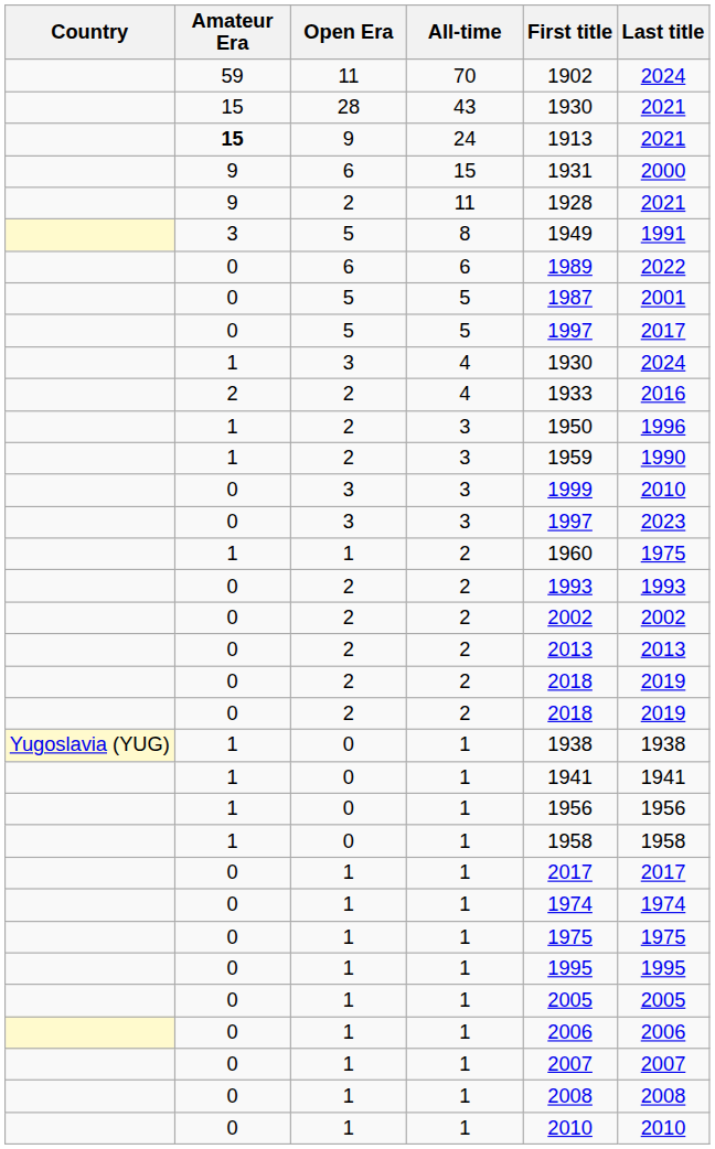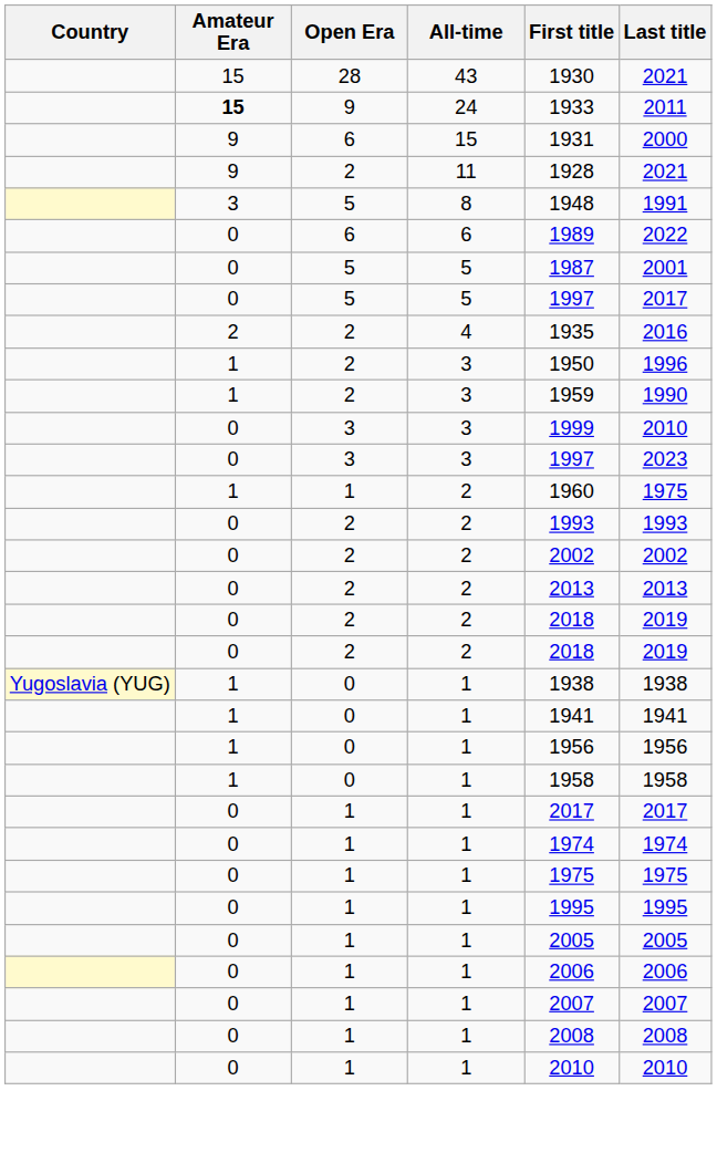- row: 59 | 11 | 70 | 1902 | 2024
24 | First title: 1913 -> 1933
24 | Last title: 2021 -> 2011
8 | First title: 1949 -> 1948
- row: 1 | 3 | 4 | 1930 | 2024
2 / 4 | First title: 1933 -> 1935
